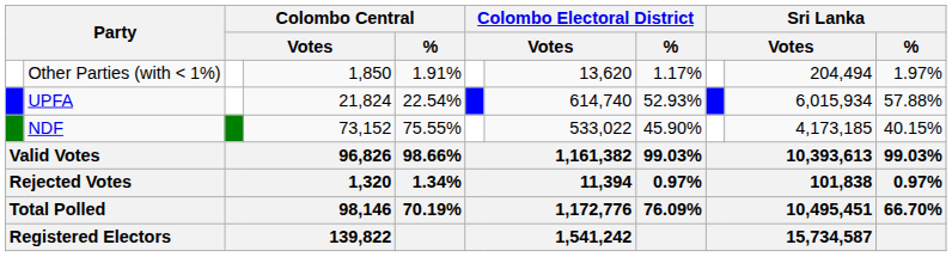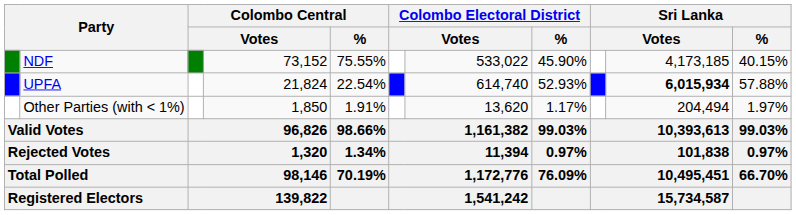rows swapped: NDF <-> Other Parties (with < 1%)
UPFA | column 10: normal -> bold
